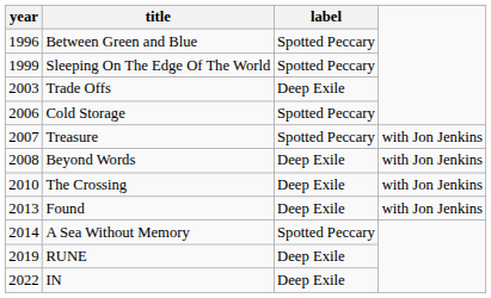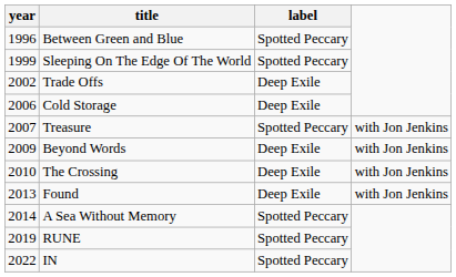Trade Offs | year: 2003 -> 2002
Cold Storage | label: Spotted Peccary -> Deep Exile
Beyond Words | year: 2008 -> 2009
RUNE | label: Deep Exile -> Spotted Peccary
IN | label: Deep Exile -> Spotted Peccary
